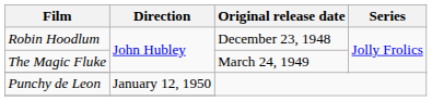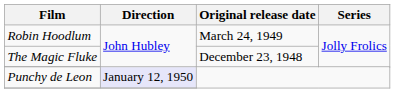Robin Hoodlum | Original release date: December 23, 1948 -> March 24, 1949
The Magic Fluke | Original release date: March 24, 1949 -> December 23, 1948
Punchy de Leon | Direction: no background -> lavender background
